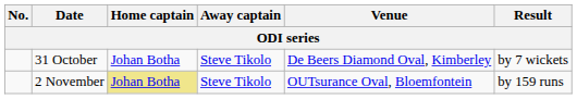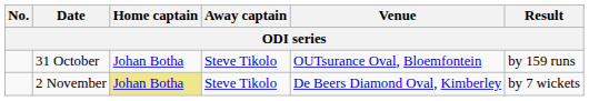31 October | Venue: De Beers Diamond Oval, Kimberley -> OUTsurance Oval, Bloemfontein
31 October | Result: by 7 wickets -> by 159 runs
2 November | Venue: OUTsurance Oval, Bloemfontein -> De Beers Diamond Oval, Kimberley
2 November | Result: by 159 runs -> by 7 wickets
